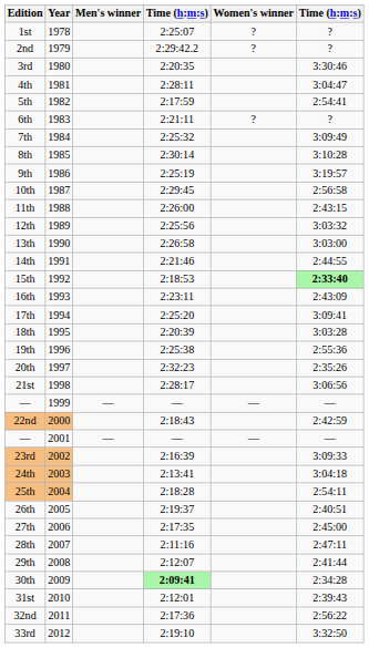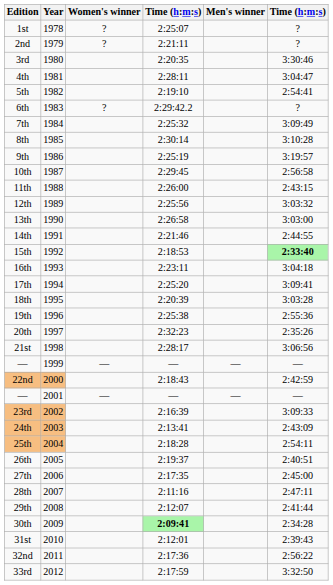columns swapped: Men's winner <-> Women's winner
2nd | column 4: 2:29:42.2 -> 2:21:11
5th | column 4: 2:17:59 -> 2:19:10
6th | column 4: 2:21:11 -> 2:29:42.2
16th | column 6: 2:43:09 -> 3:04:18
24th | column 6: 3:04:18 -> 2:43:09
33rd | column 4: 2:19:10 -> 2:17:59
